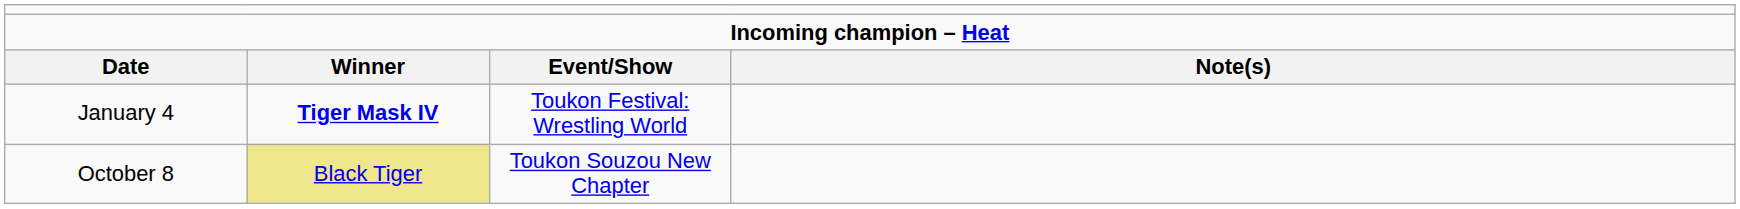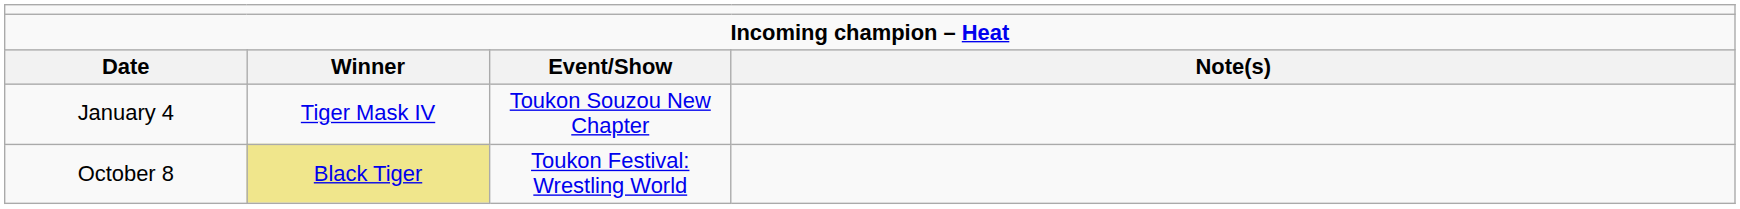January 4 | column 2: bold -> normal
January 4 | column 3: Toukon Festival: Wrestling World -> Toukon Souzou New Chapter
October 8 | column 3: Toukon Souzou New Chapter -> Toukon Festival: Wrestling World
